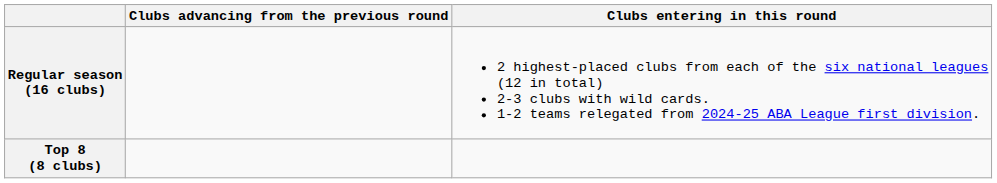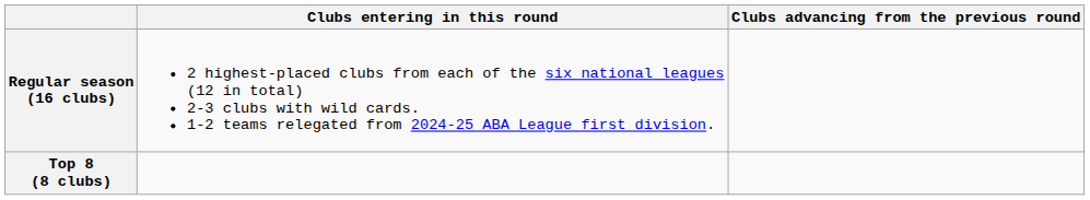columns swapped: Clubs entering in this round <-> Clubs advancing from the previous round
